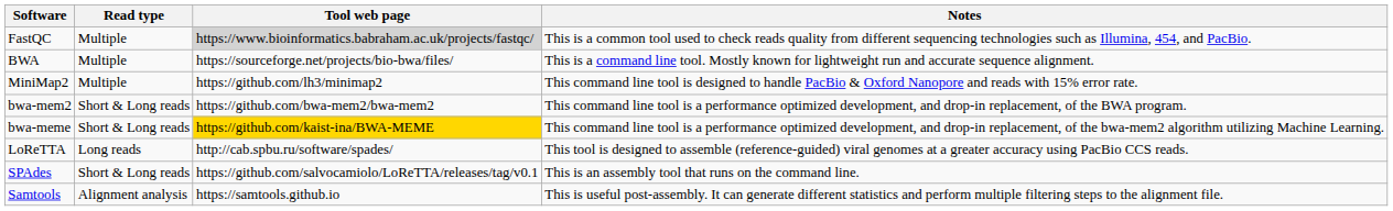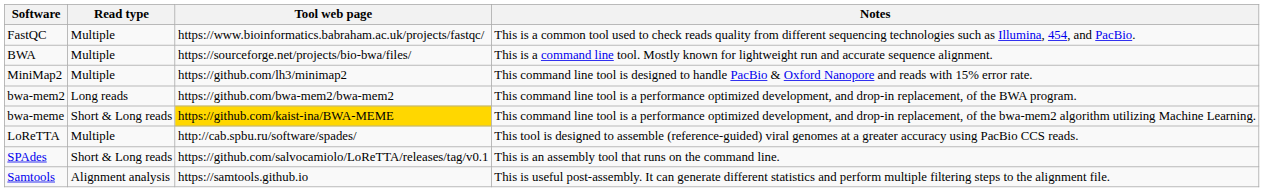FastQC | Tool web page: lightgrey background -> no background
bwa-mem2 | Read type: Short & Long reads -> Long reads
LoReTTA | Read type: Long reads -> Multiple
